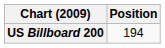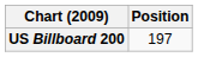US Billboard 200 | Position: 194 -> 197
